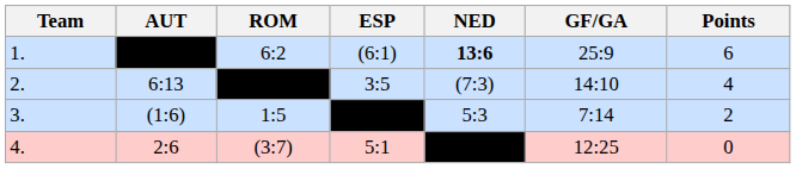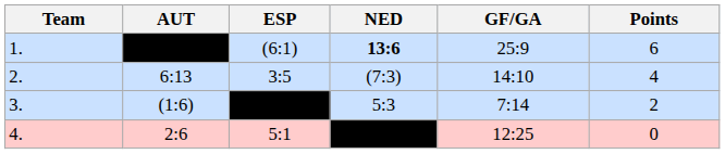- column: ROM | 6:2 | 1:5 | (3:7)
